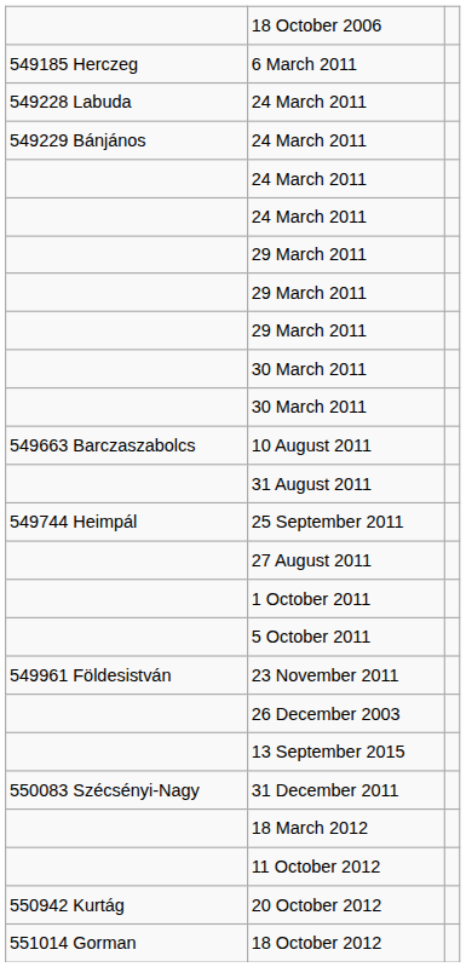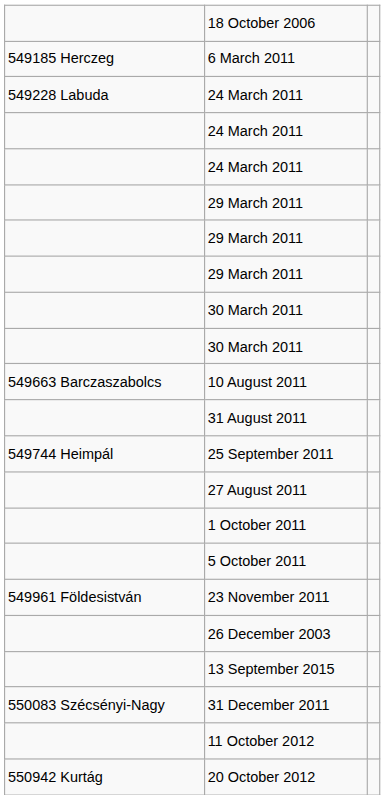- row: 549229 Bánjános | 24 March 2011
- row: 18 March 2012
- row: 551014 Gorman | 18 October 2012
